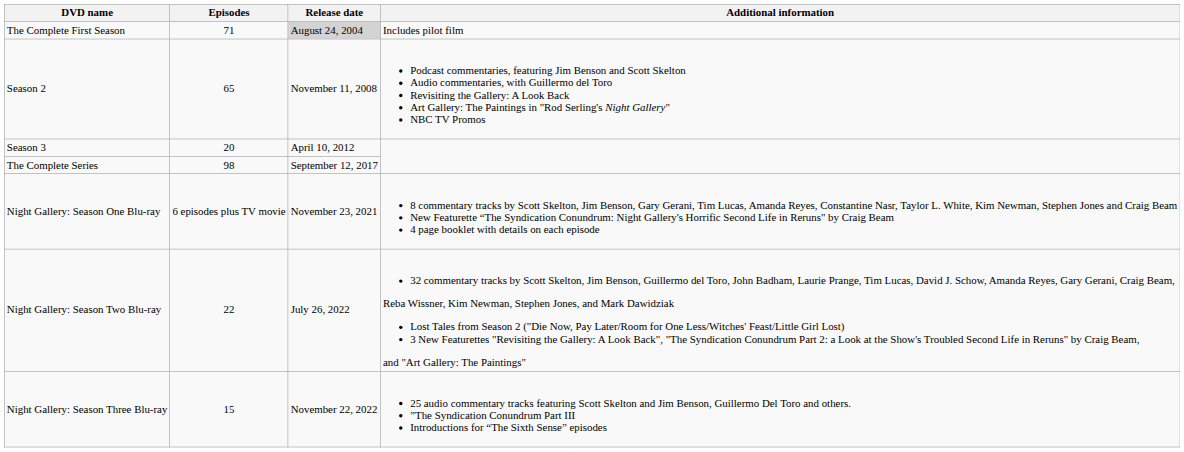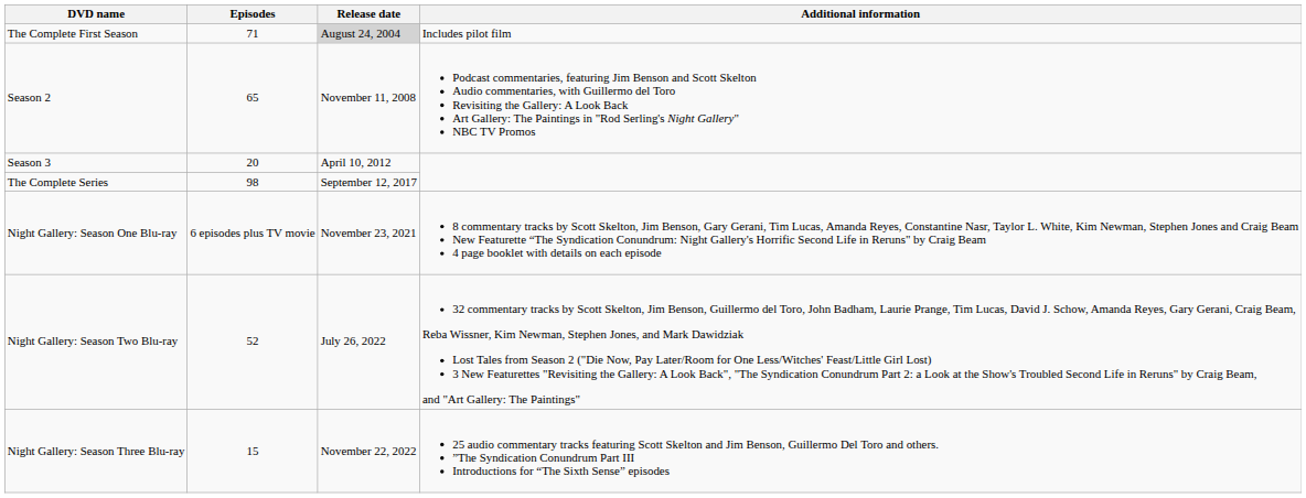Night Gallery: Season Two Blu-ray | Episodes: 22 -> 52
